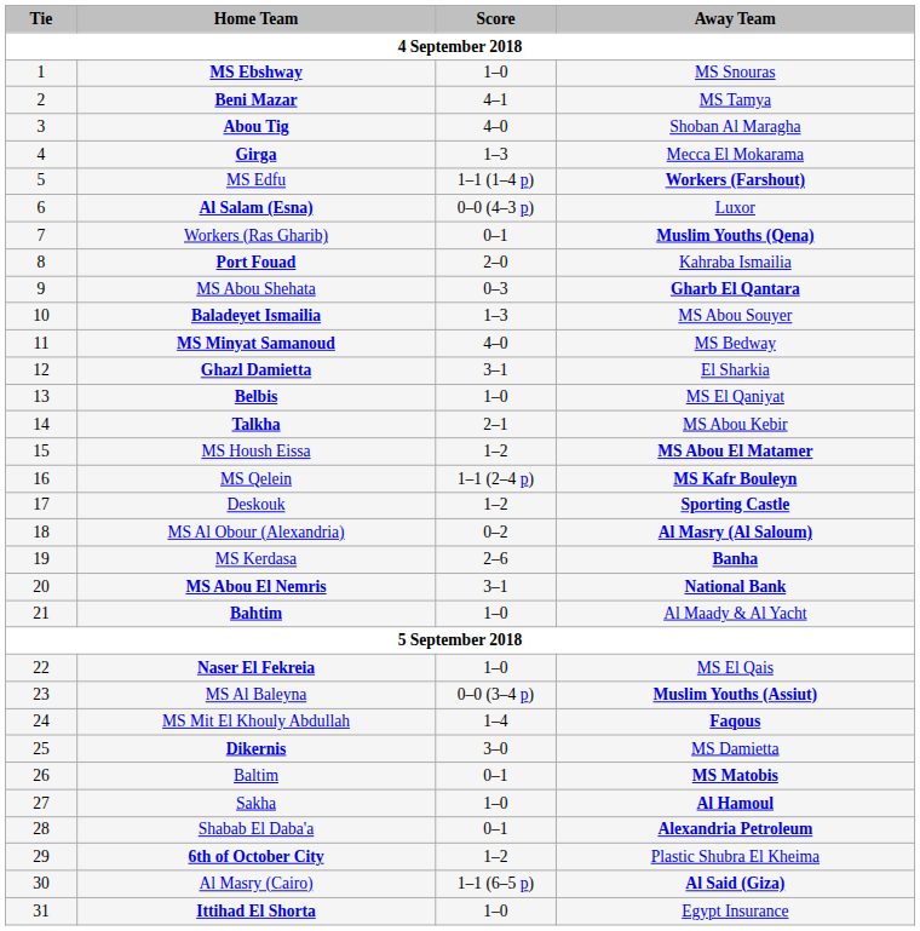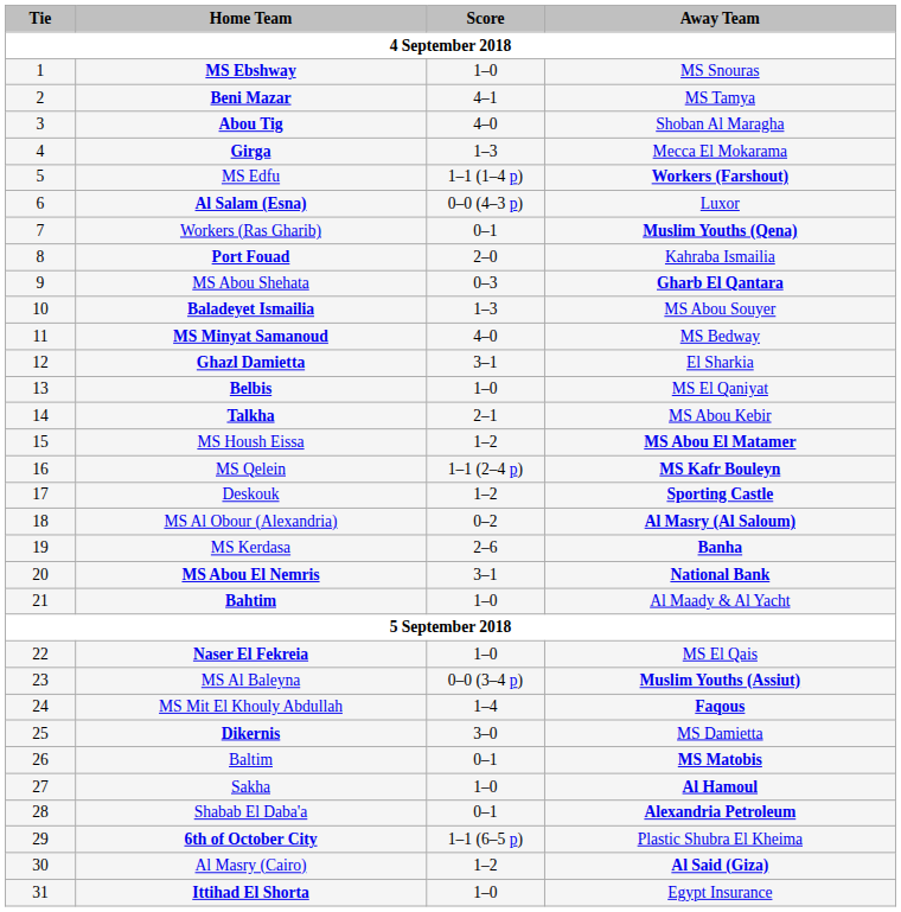6th of October City | Score: 1–2 -> 1–1 (6–5 p)
Al Masry (Cairo) | Score: 1–1 (6–5 p) -> 1–2
